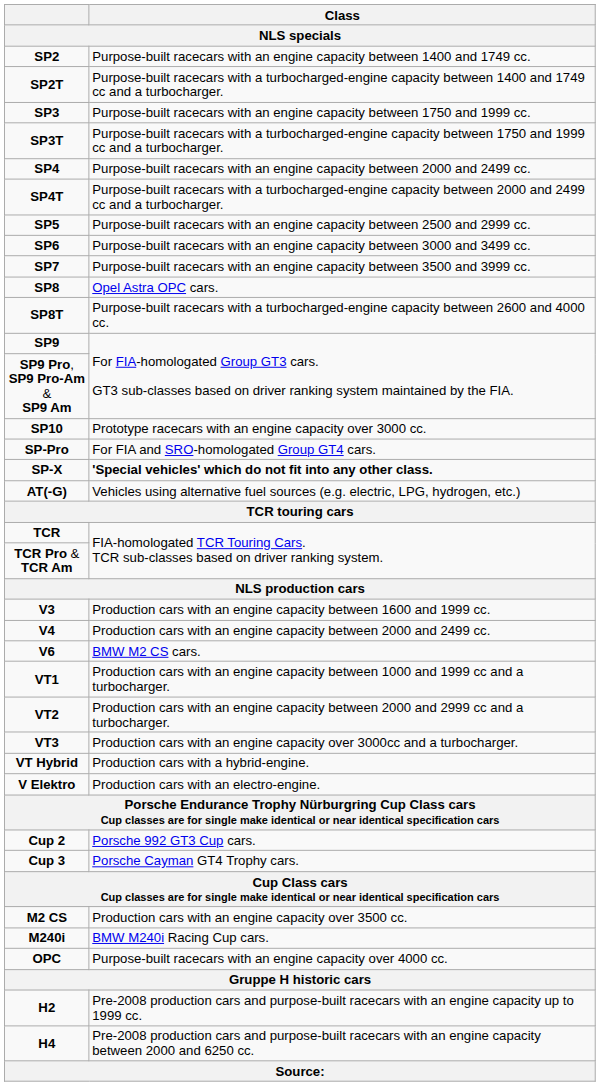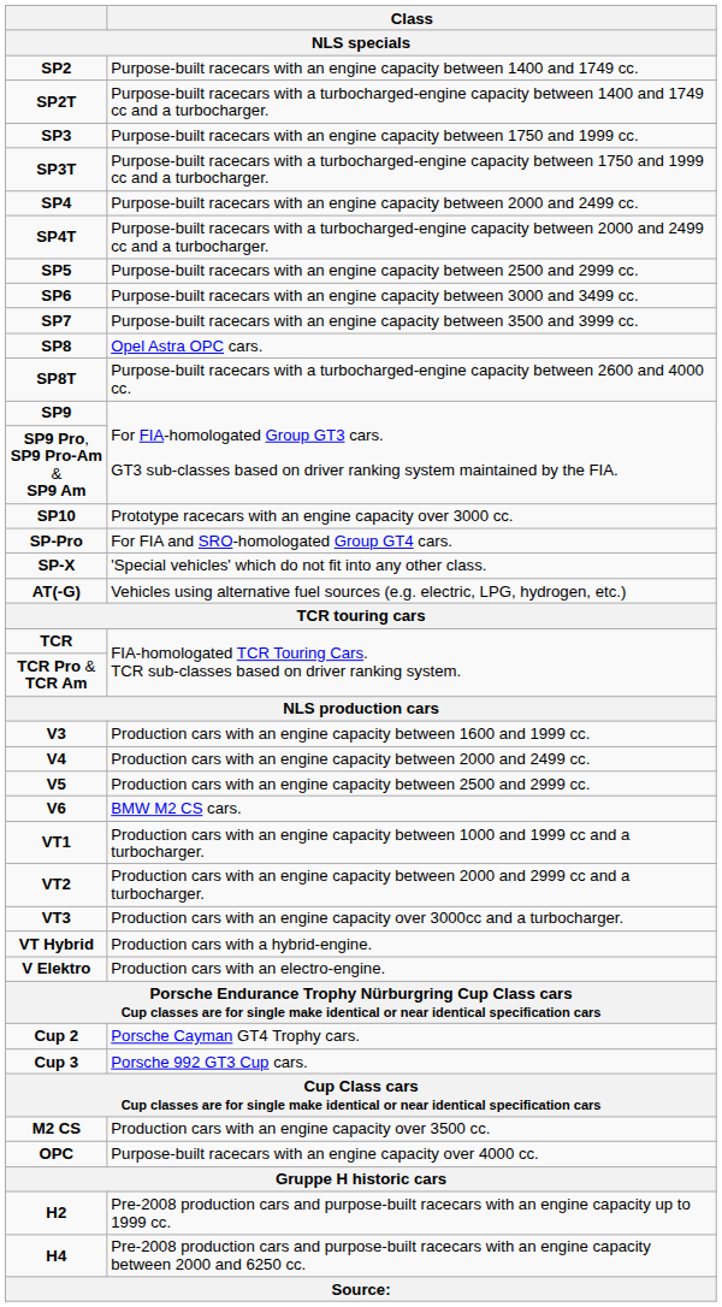SP-X | Class: bold -> normal
+ row: V5 | Production cars with an engine capacity between 2500 and 2999 cc.
Cup 2 | Class: Porsche 992 GT3 Cup cars. -> Porsche Cayman GT4 Trophy cars.
Cup 3 | Class: Porsche Cayman GT4 Trophy cars. -> Porsche 992 GT3 Cup cars.
- row: M240i | BMW M240i Racing Cup cars.
